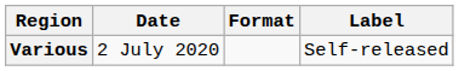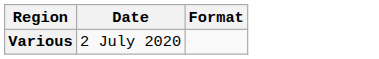- column: Label | Self-released
